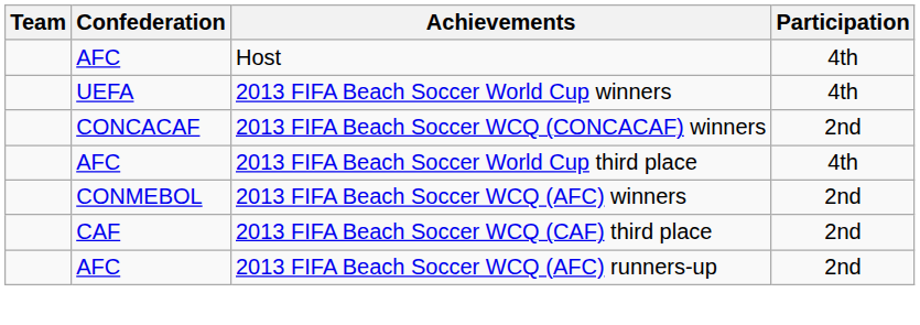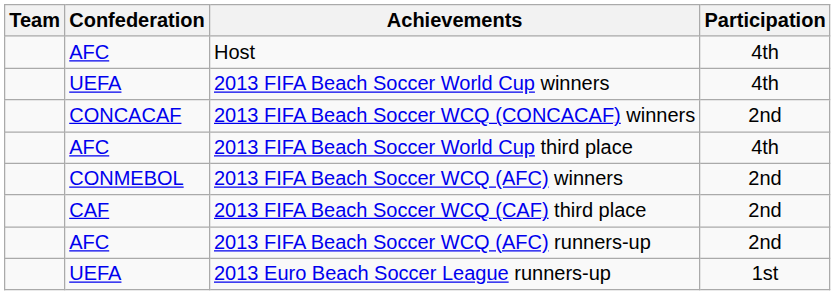+ row: UEFA | 2013 Euro Beach Soccer League runners-up | 1st
